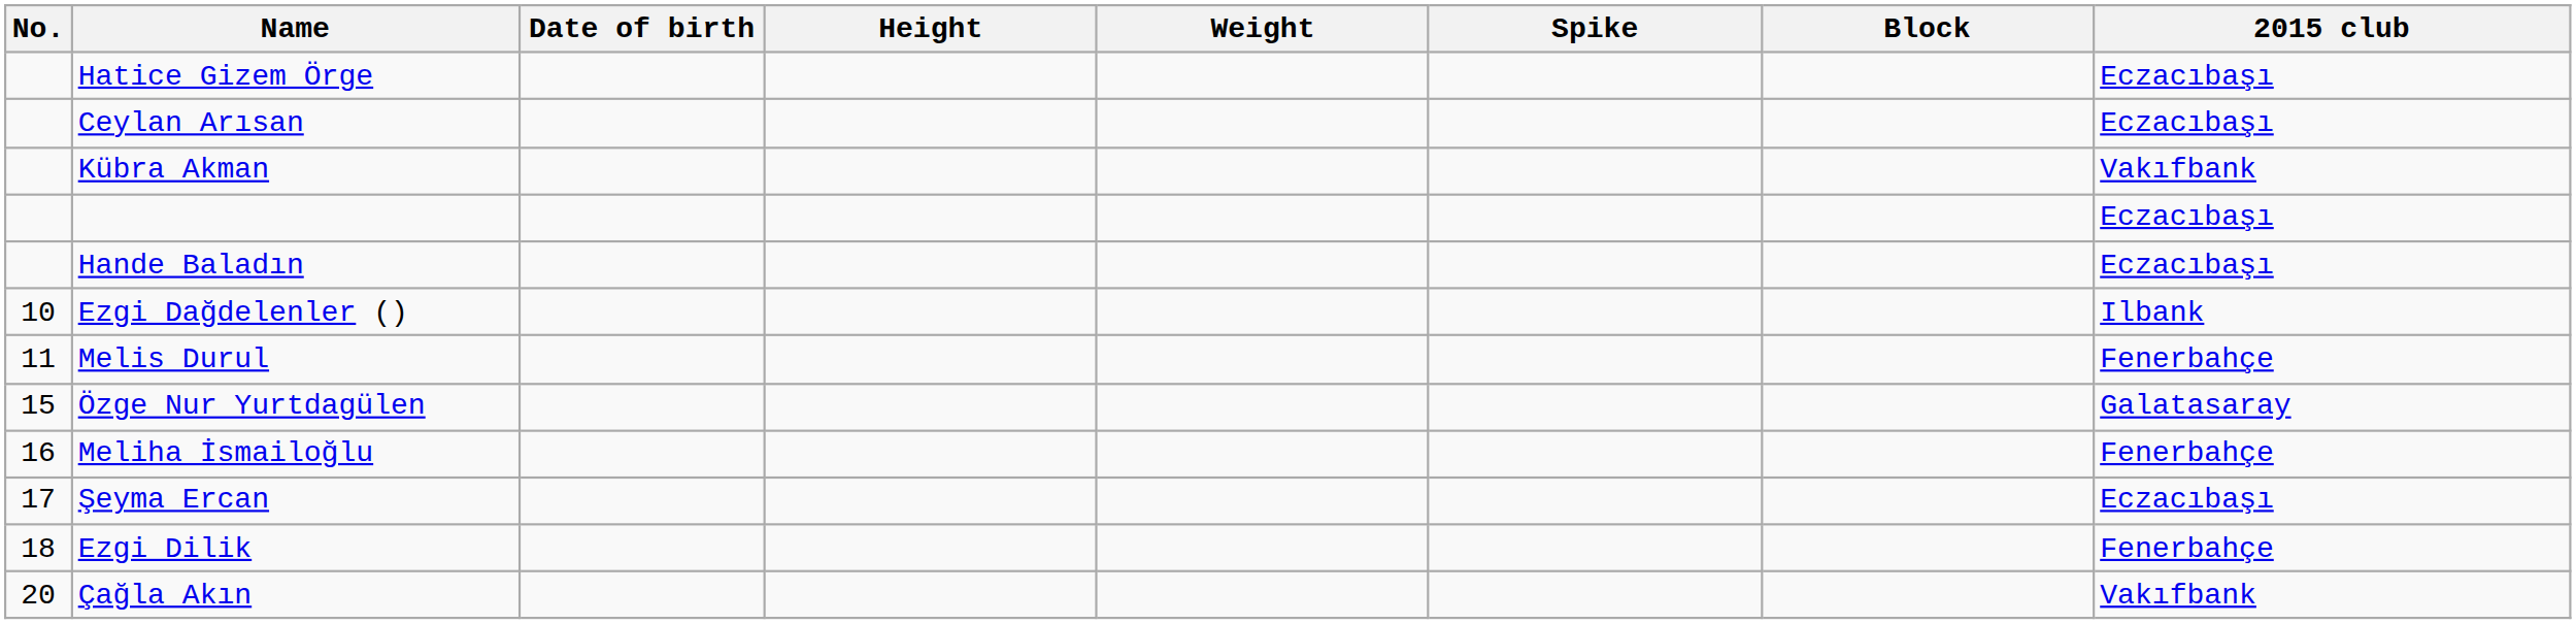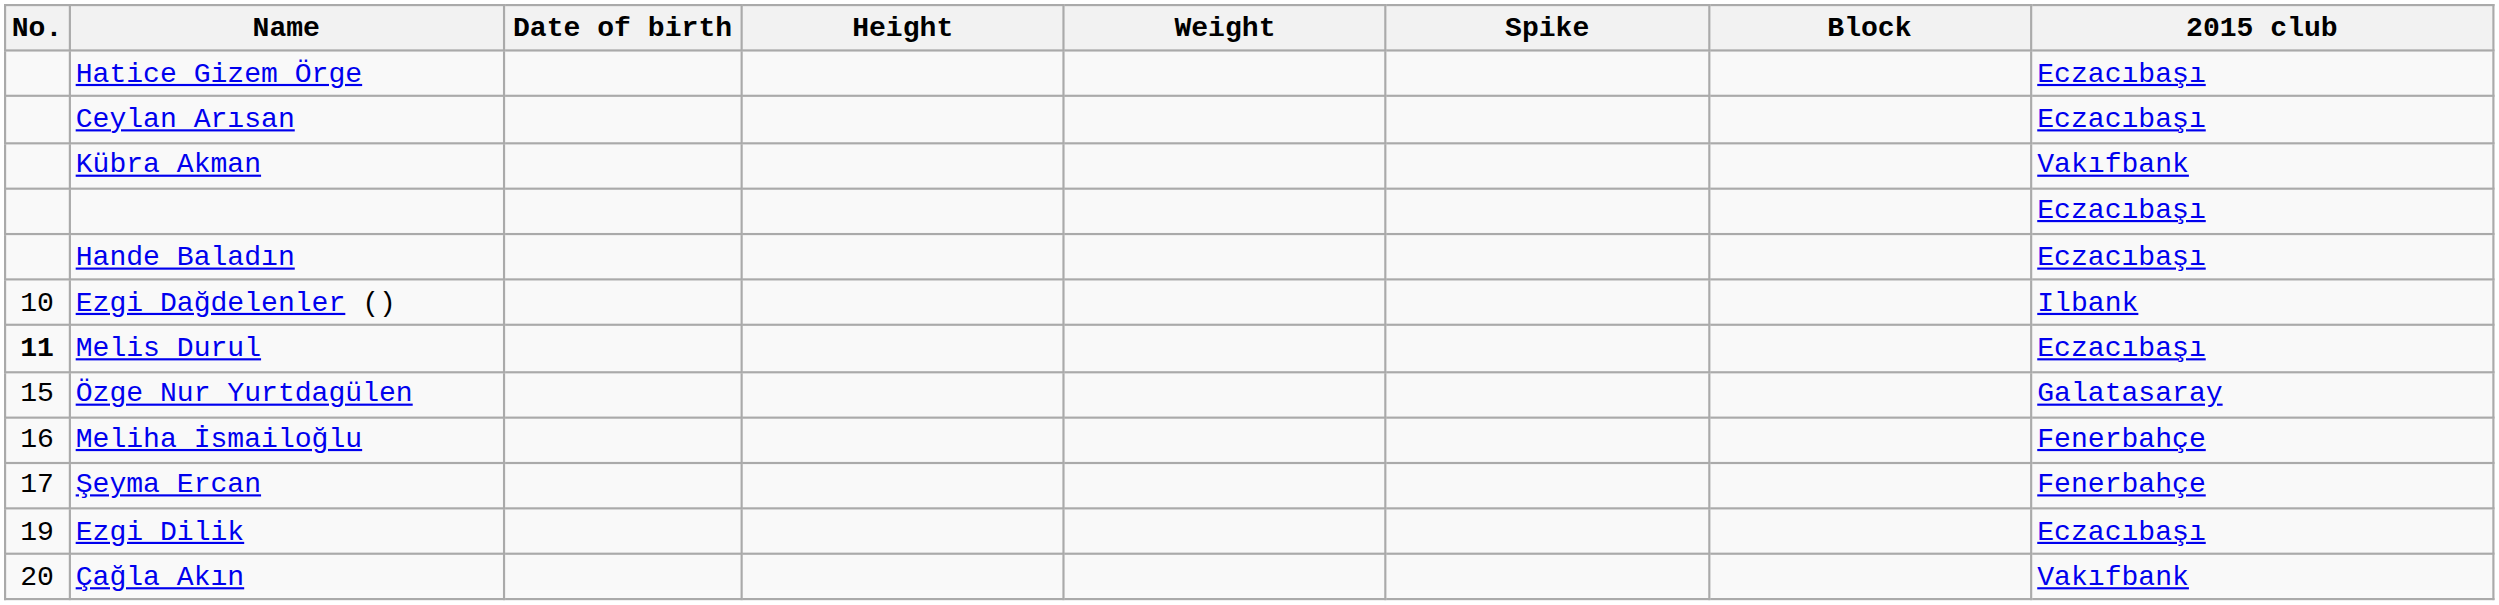Melis Durul | No.: normal -> bold
Melis Durul | 2015 club: Fenerbahçe -> Eczacıbaşı
Şeyma Ercan | 2015 club: Eczacıbaşı -> Fenerbahçe
Ezgi Dilik | No.: 18 -> 19
Ezgi Dilik | 2015 club: Fenerbahçe -> Eczacıbaşı
